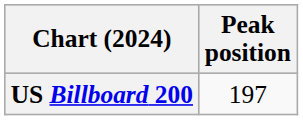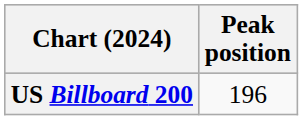US Billboard 200 | Peak position: 197 -> 196
